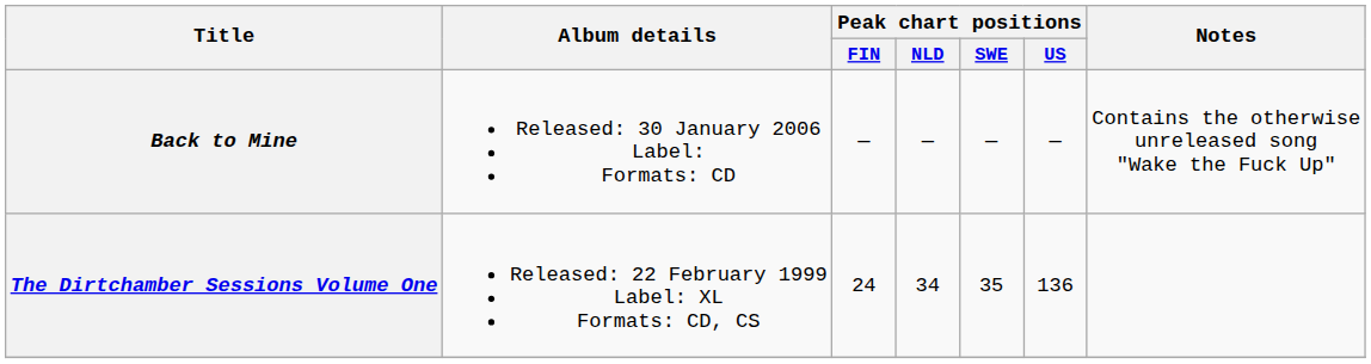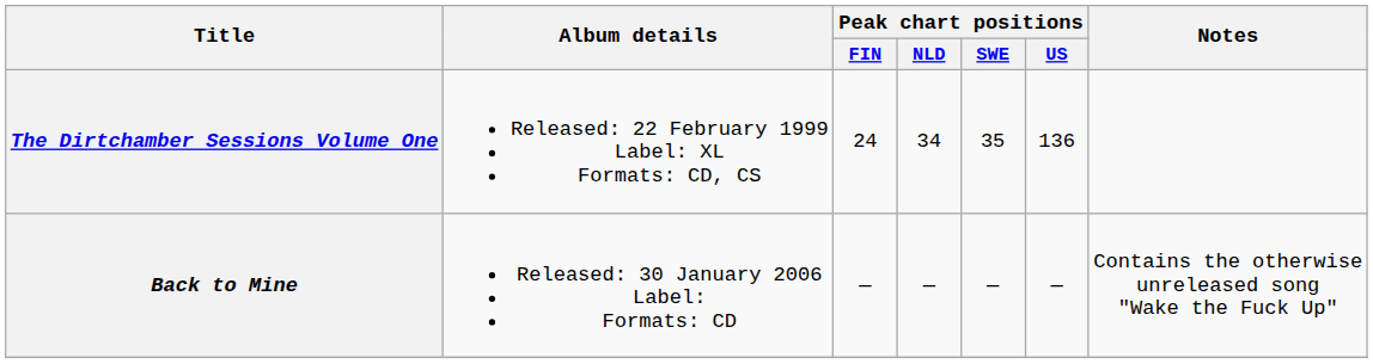rows swapped: The Dirtchamber Sessions Volume One <-> Back to Mine
